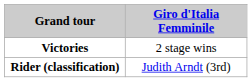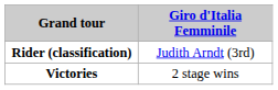rows swapped: Rider (classification) <-> Victories
